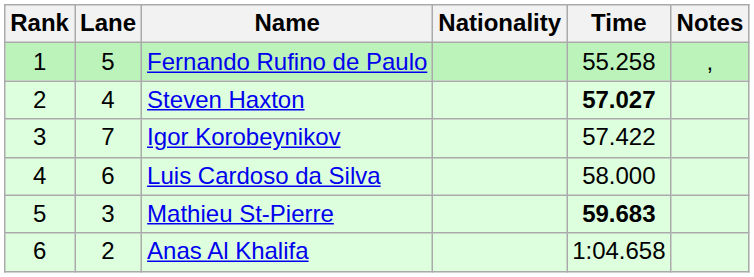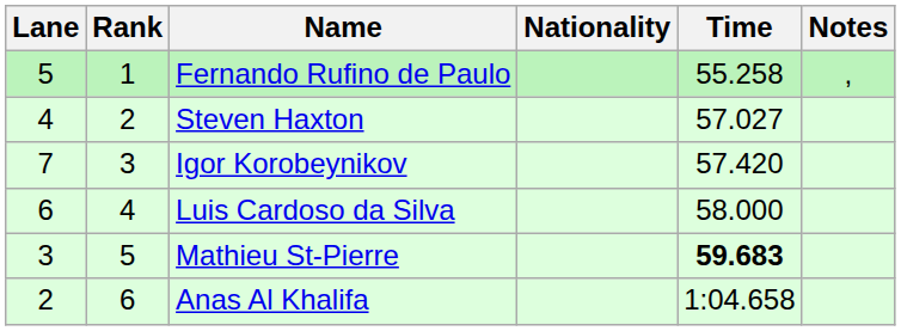columns swapped: Rank <-> Lane
Steven Haxton | Time: bold -> normal
Igor Korobeynikov | Time: 57.422 -> 57.420
